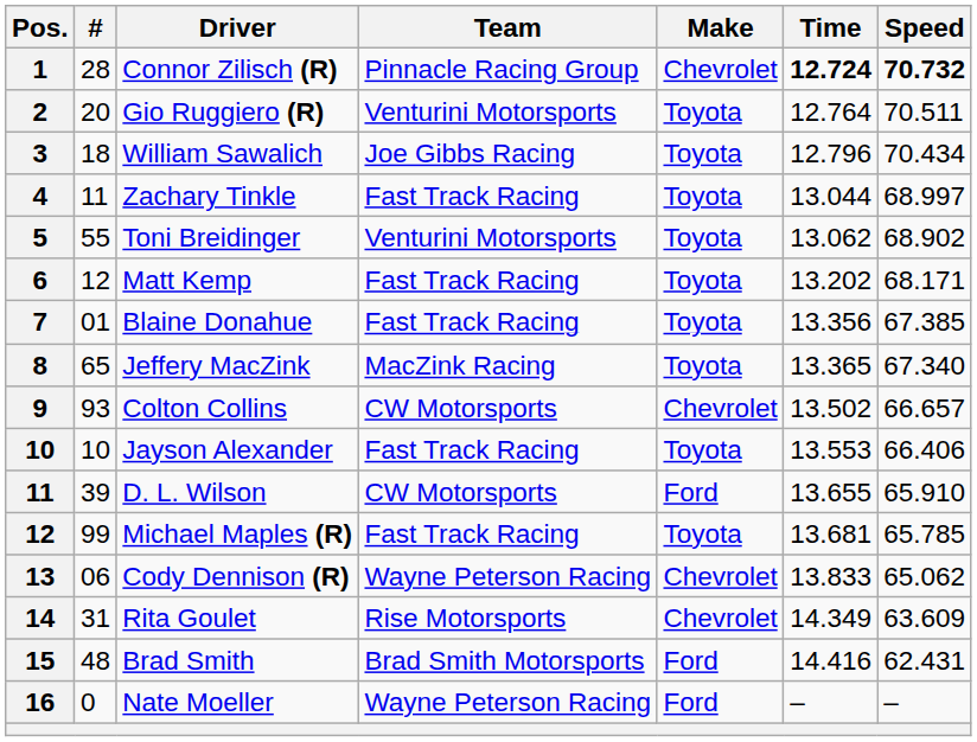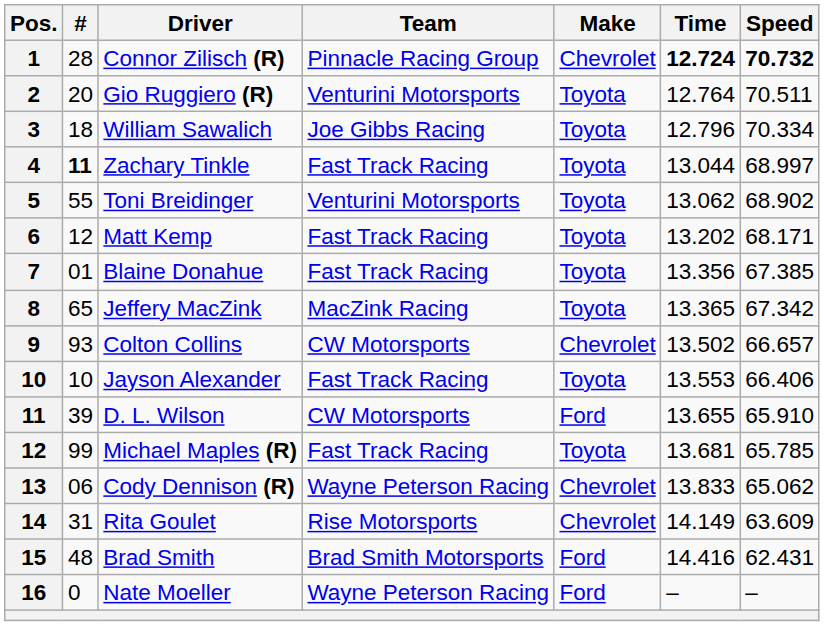William Sawalich | Speed: 70.434 -> 70.334
Zachary Tinkle | #: normal -> bold
Jeffery MacZink | Speed: 67.340 -> 67.342
Rita Goulet | Time: 14.349 -> 14.149
